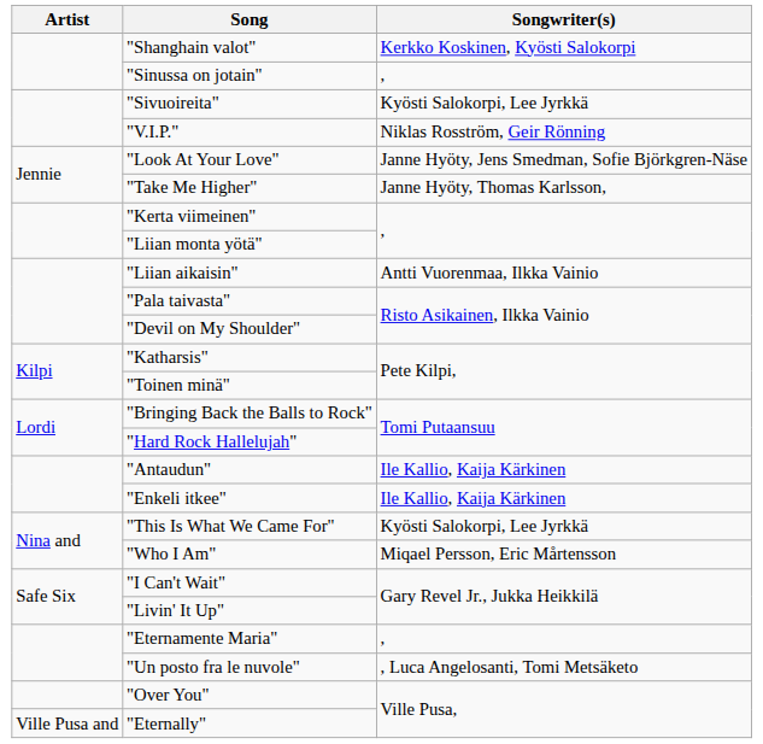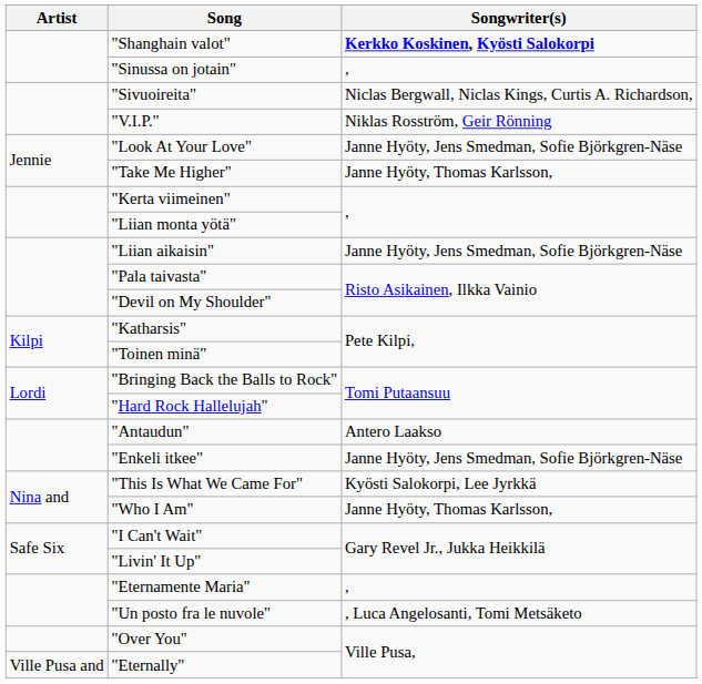"Shanghain valot" | Songwriter(s): normal -> bold
"Sivuoireita" | Songwriter(s): Kyösti Salokorpi, Lee Jyrkkä -> Niclas Bergwall, Niclas Kings, Curtis A. Richardson,
"Liian aikaisin" | Songwriter(s): Antti Vuorenmaa, Ilkka Vainio -> Janne Hyöty, Jens Smedman, Sofie Björkgren-Näse
"Antaudun" | Songwriter(s): Ile Kallio, Kaija Kärkinen -> Antero Laakso
"Enkeli itkee" | Songwriter(s): Ile Kallio, Kaija Kärkinen -> Janne Hyöty, Jens Smedman, Sofie Björkgren-Näse
"Who I Am" | Songwriter(s): Miqael Persson, Eric Mårtensson -> Janne Hyöty, Thomas Karlsson,
